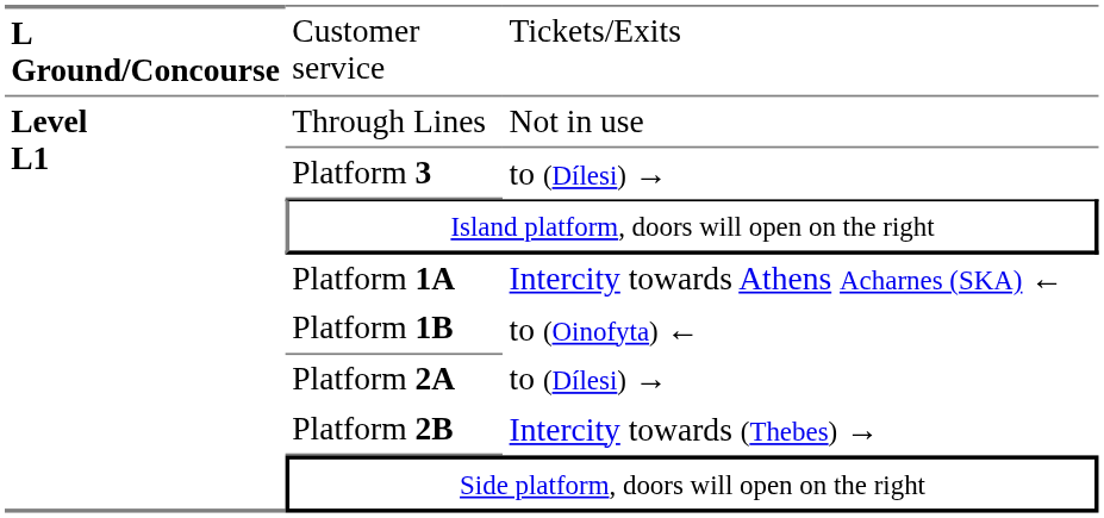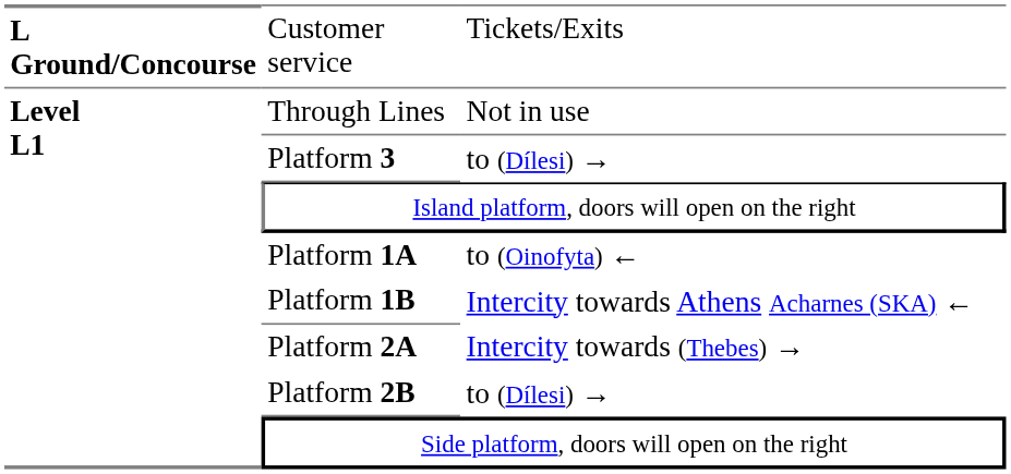Platform 1Α | column 3: Intercity towards Athens Acharnes (SKA) ← -> to (Oinofyta) ←
Platform 1B | column 3: to (Oinofyta) ← -> Intercity towards Athens Acharnes (SKA) ←
Platform 2Α | column 3: to (Dílesi) → -> Intercity towards (Thebes) →
Platform 2B | column 3: Intercity towards (Thebes) → -> to (Dílesi) →
